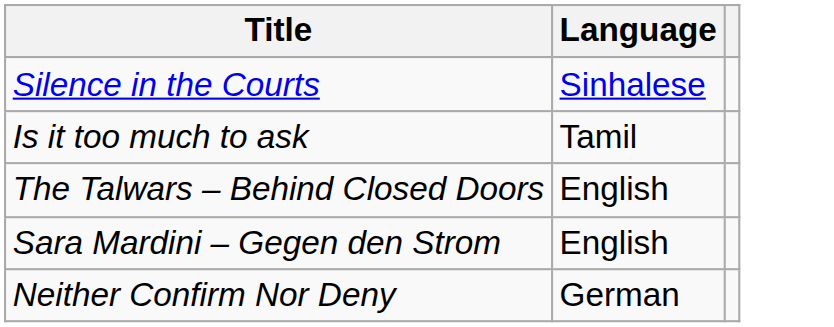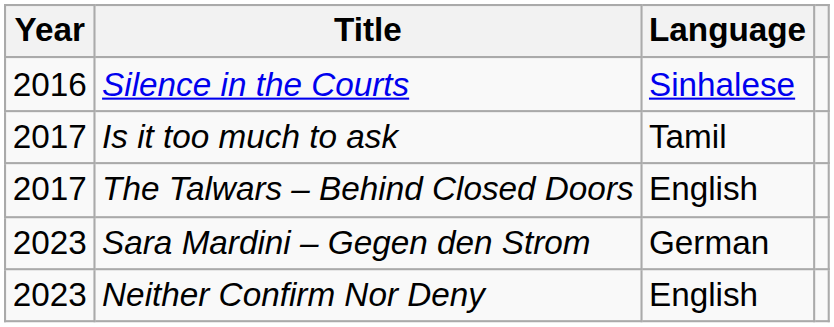+ column: Year | 2016 | 2017 | 2017 | 2023 | 2023
Sara Mardini – Gegen den Strom | Language: English -> German
Neither Confirm Nor Deny | Language: German -> English
